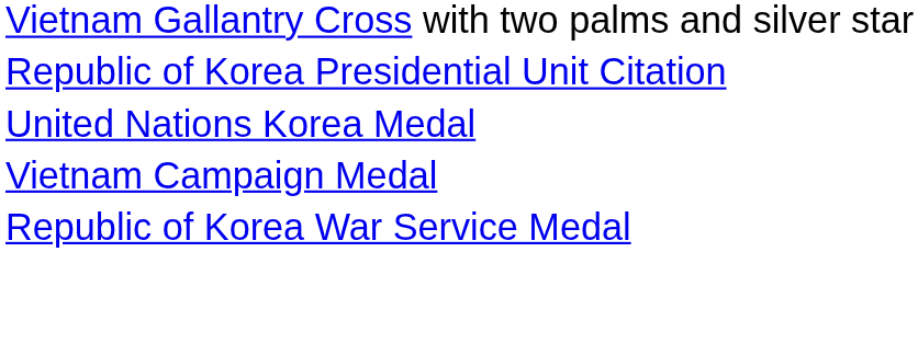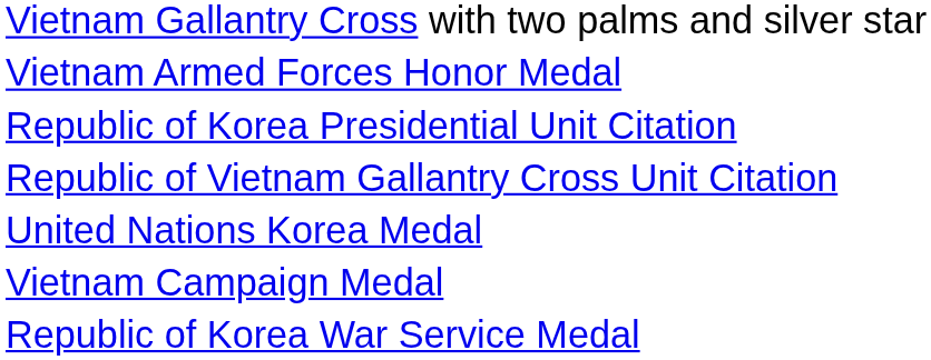+ row: Vietnam Armed Forces Honor Medal
+ row: Republic of Vietnam Gallantry Cross Unit Citation
